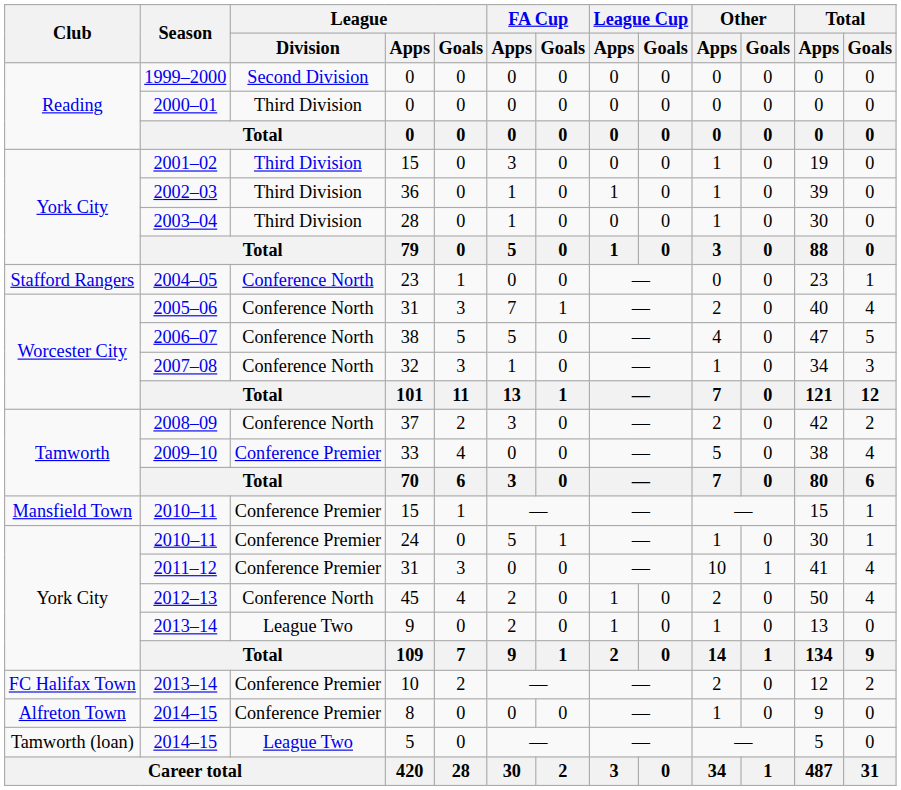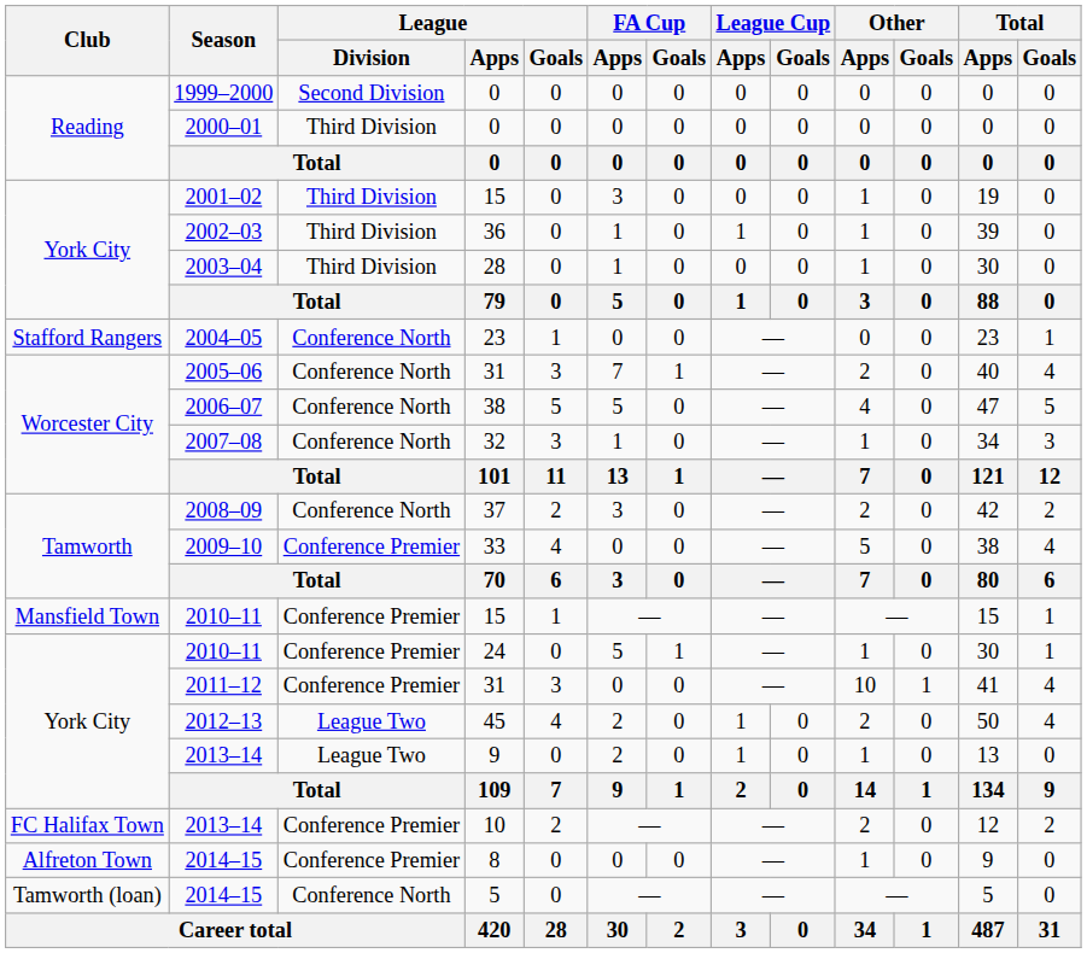2012–13 | League / Division: Conference North -> League Two
2014–15 / 5 | League / Division: League Two -> Conference North
